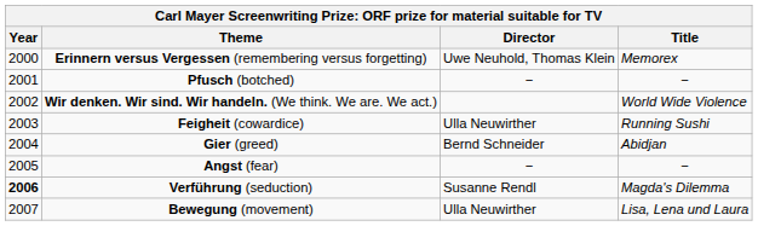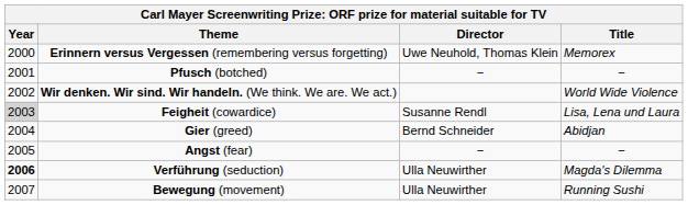Feigheit (cowardice) | Year: no background -> lightgrey background
Feigheit (cowardice) | Director: Ulla Neuwirther -> Susanne Rendl
Feigheit (cowardice) | Title: Running Sushi -> Lisa, Lena und Laura
Verführung (seduction) | Director: Susanne Rendl -> Ulla Neuwirther
Bewegung (movement) | Title: Lisa, Lena und Laura -> Running Sushi
